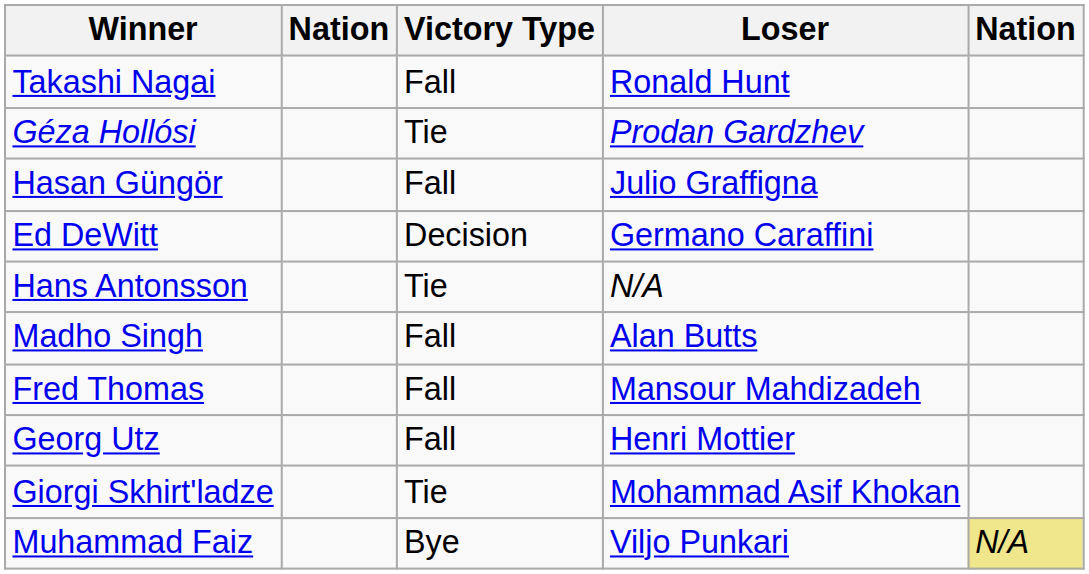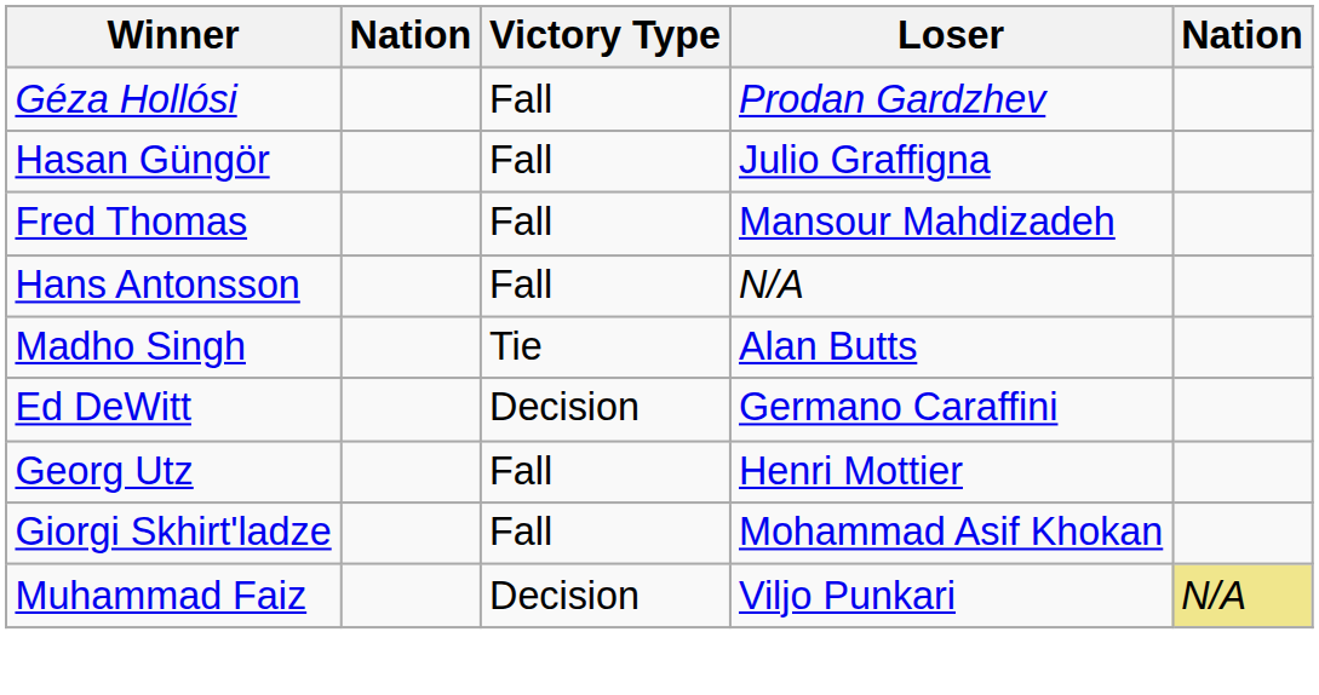- row: Takashi Nagai | Fall | Ronald Hunt
Géza Hollósi | Victory Type: Tie -> Fall
rows swapped: Fred Thomas <-> Ed DeWitt
Hans Antonsson | Victory Type: Tie -> Fall
Madho Singh | Victory Type: Fall -> Tie
Giorgi Skhirt'ladze | Victory Type: Tie -> Fall
Muhammad Faiz | Victory Type: Bye -> Decision
